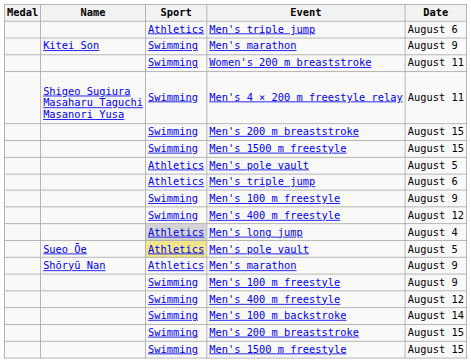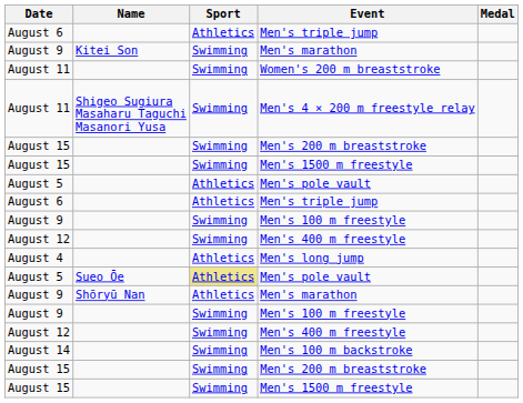columns swapped: Medal <-> Date
Men's long jump | Sport: lightgrey background -> no background
